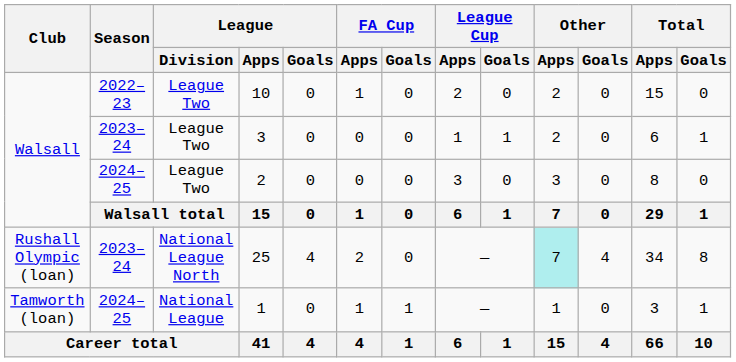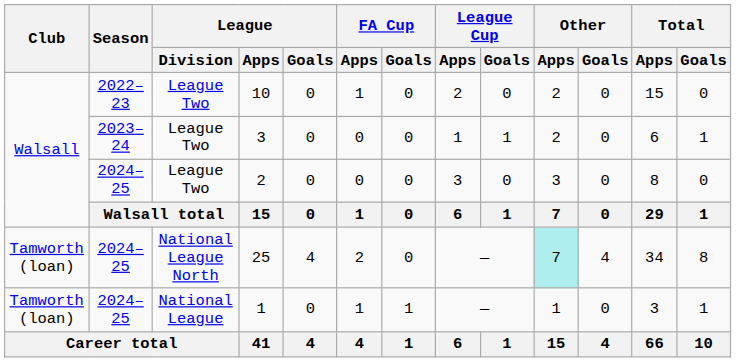25 | Club: Rushall Olympic (loan) -> Tamworth (loan)
25 | Season: 2023–24 -> 2024–25
